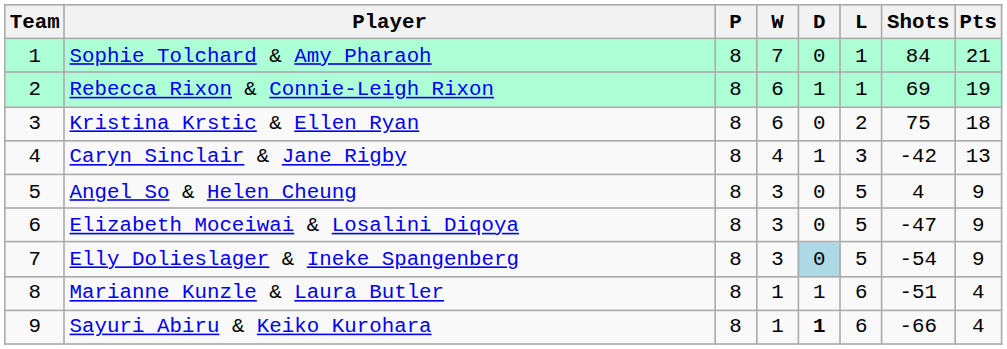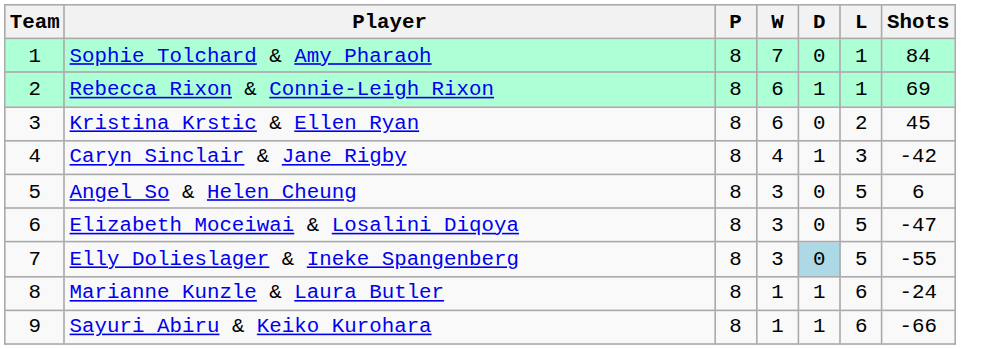- column: Pts | 21 | 19 | 18 | 13 | 9 | 9 | 9 | 4 | 4
Kristina Krstic & Ellen Ryan | Shots: 75 -> 45
Angel So & Helen Cheung | Shots: 4 -> 6
Elly Dolieslager & Ineke Spangenberg | Shots: -54 -> -55
Marianne Kunzle & Laura Butler | Shots: -51 -> -24
Sayuri Abiru & Keiko Kurohara | D: bold -> normal
